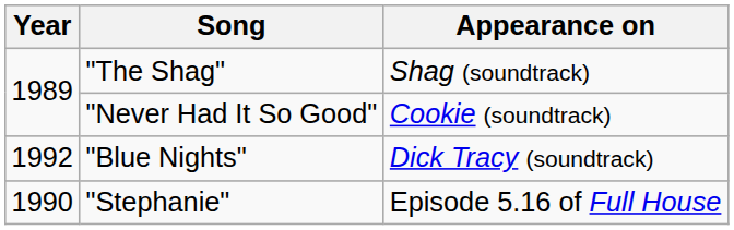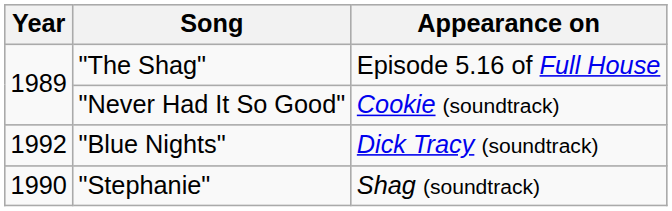"The Shag" | Appearance on: Shag (soundtrack) -> Episode 5.16 of Full House
"Stephanie" | Appearance on: Episode 5.16 of Full House -> Shag (soundtrack)
